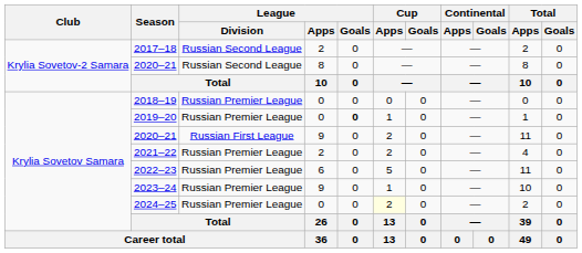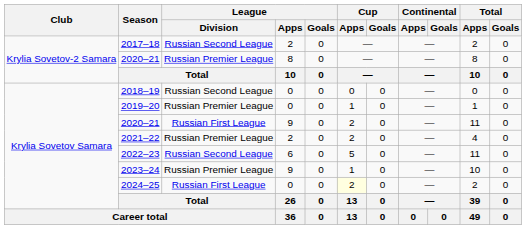2020–21 / 8 | League / Division: Russian Second League -> Russian Premier League
2018–19 | League / Division: Russian Premier League -> Russian Second League
2019–20 | League / Goals: bold -> normal
2022–23 | League / Division: Russian Premier League -> Russian Second League
2024–25 | League / Division: Russian Premier League -> Russian First League
